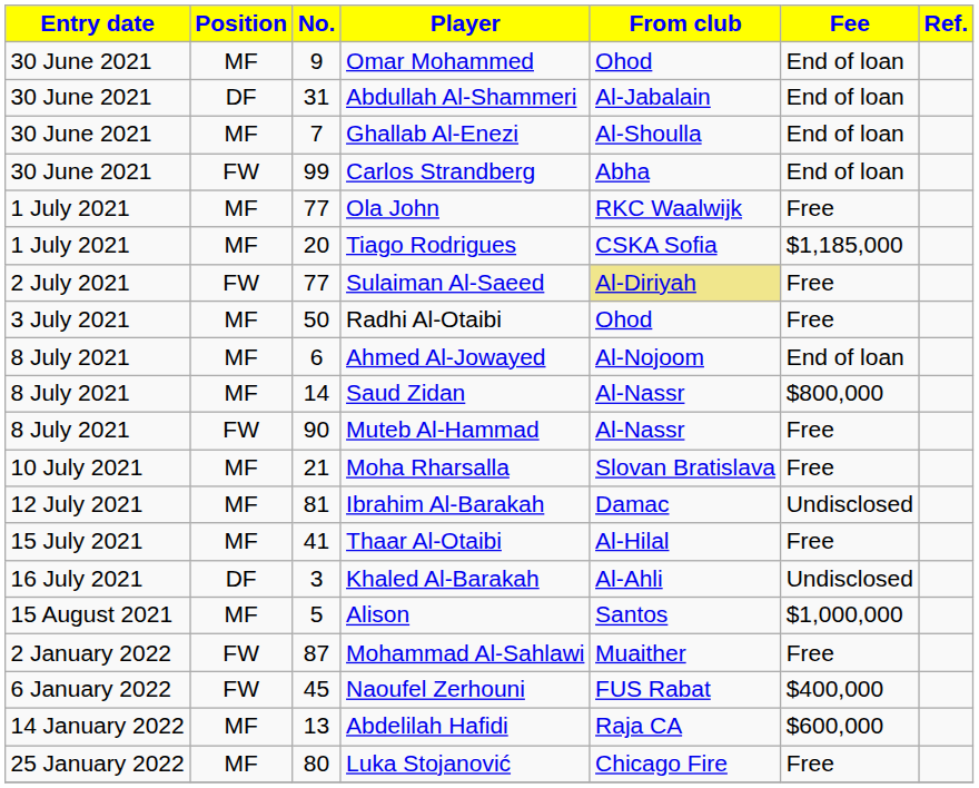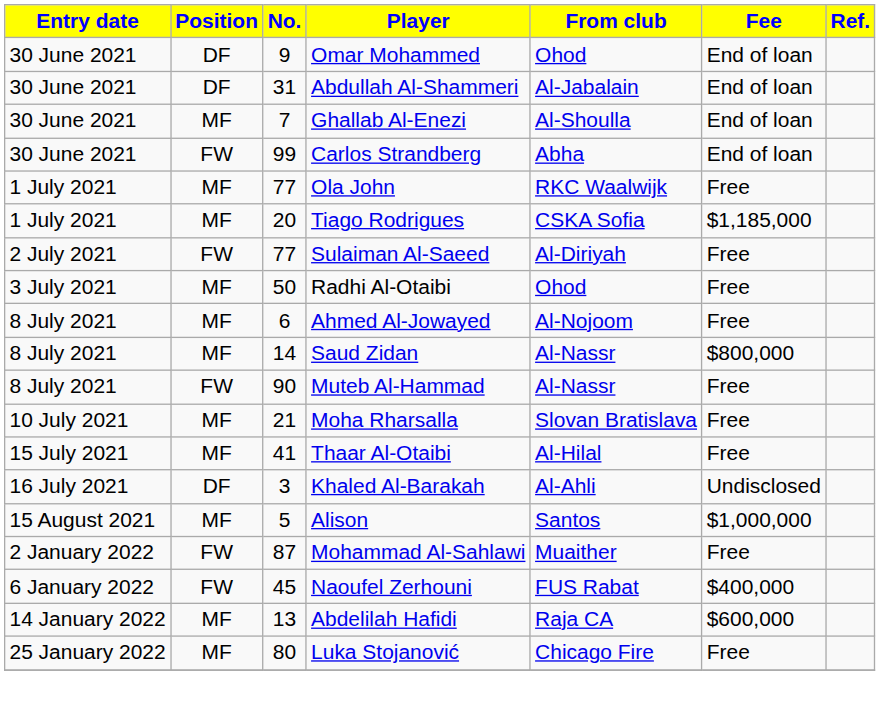Omar Mohammed | Position: MF -> DF
Sulaiman Al-Saeed | From club: khaki background -> no background
Ahmed Al-Jowayed | Fee: End of loan -> Free
- row: 12 July 2021 | MF | 81 | Ibrahim Al-Barakah | Damac | Undisclosed
